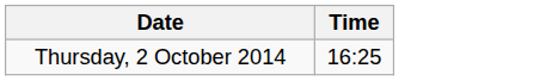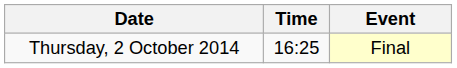+ column: Event | Final
